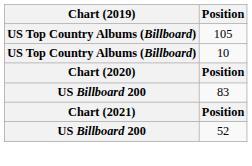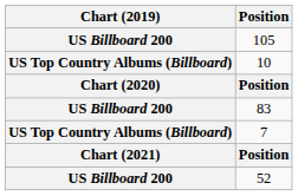105 | Chart (2019): US Top Country Albums (Billboard) -> US Billboard 200
+ row: US Top Country Albums (Billboard) | 7
